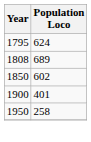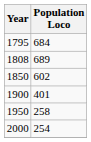1795 | Population Loco: 624 -> 684
+ row: 2000 | 254
